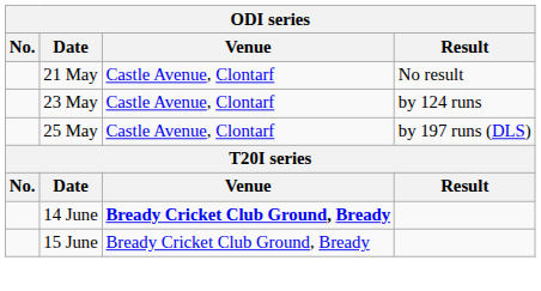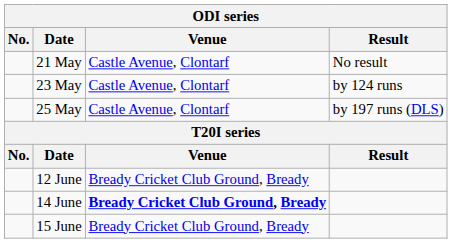+ row: 12 June | Bready Cricket Club Ground, Bready
